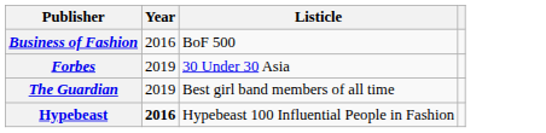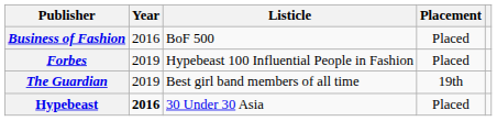+ column: Placement | Placed | Placed | 19th | Placed
Forbes | Listicle: 30 Under 30 Asia -> Hypebeast 100 Influential People in Fashion
Hypebeast | Listicle: Hypebeast 100 Influential People in Fashion -> 30 Under 30 Asia
